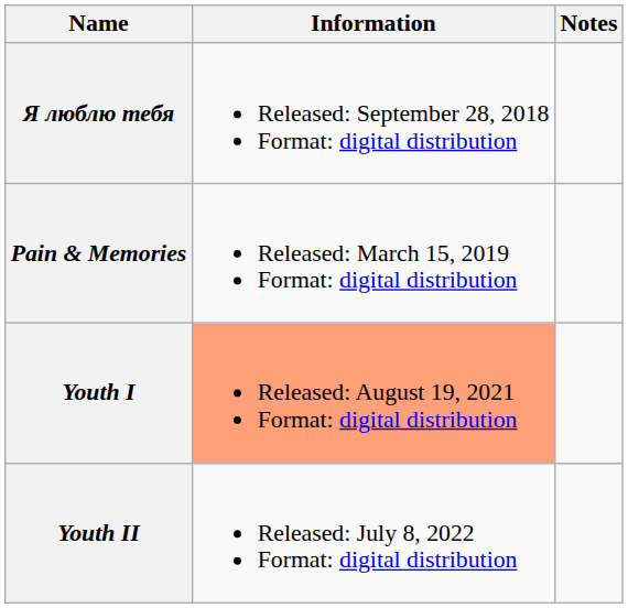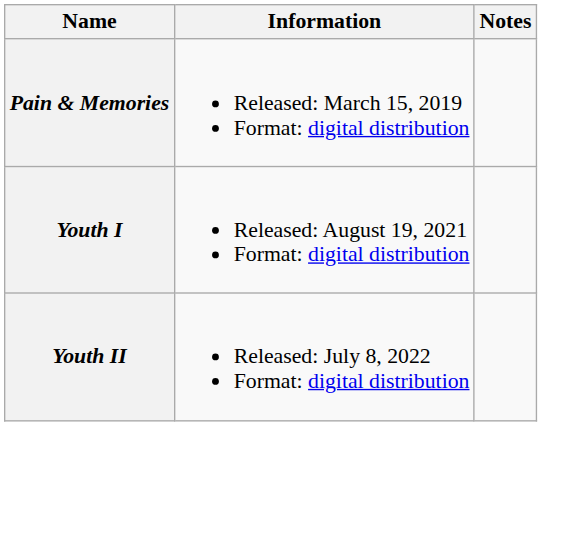- row: Я люблю тебя | Released: September 28, 2018 Format: digital distribution
Youth I | Information: lightsalmon background -> no background
